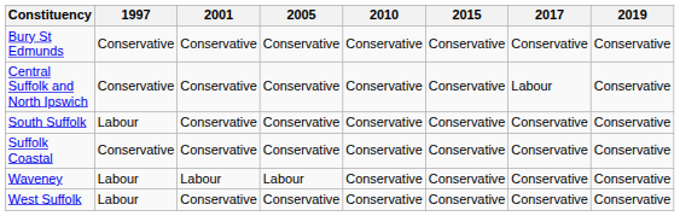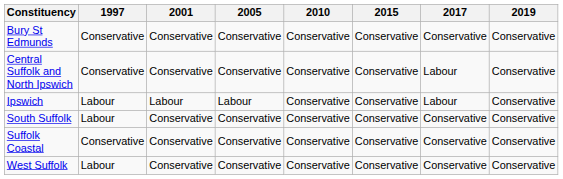+ row: Ipswich | Labour | Labour | Labour | Conservative | Conservative | Labour | Conservative
- row: Waveney | Labour | Labour | Labour | Conservative | Conservative | Conservative | Conservative
